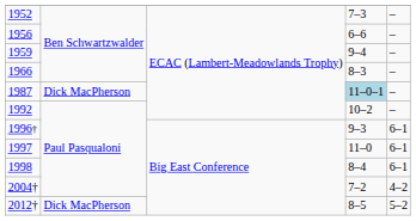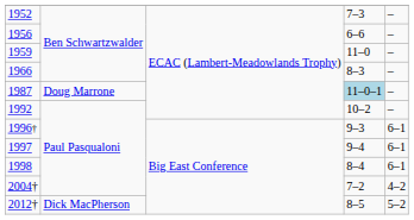1959 | column 4: 9–4 -> 11–0
1987 | column 2: Dick MacPherson -> Doug Marrone
1997 | column 4: 11–0 -> 9–4
